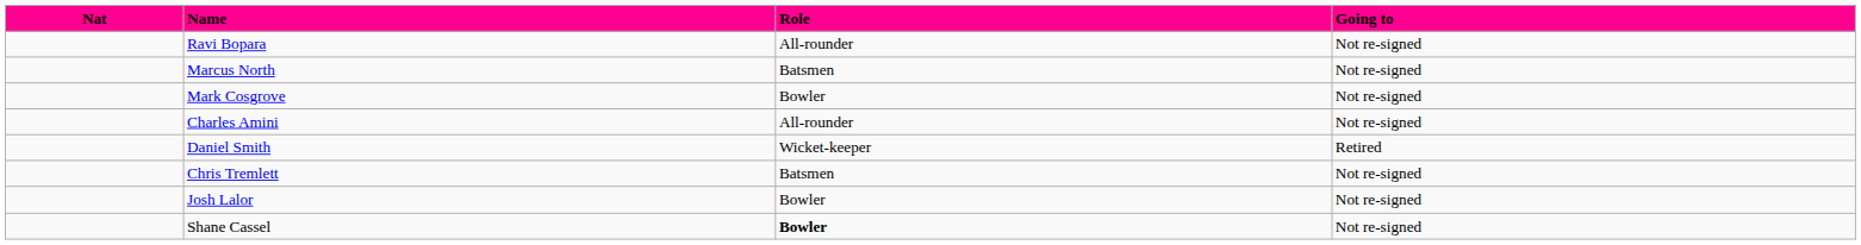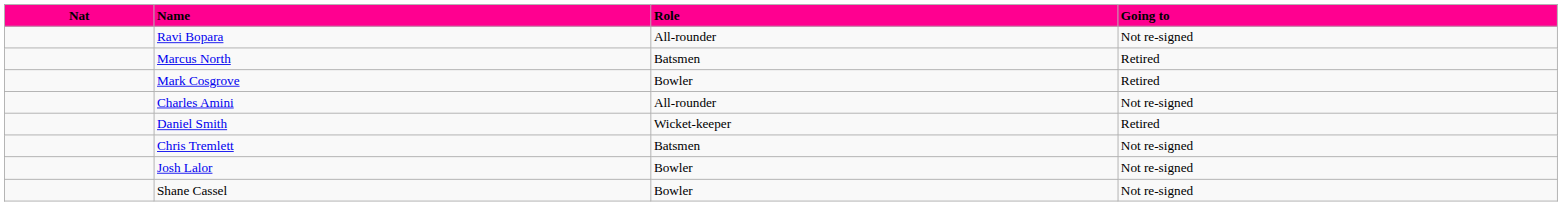Marcus North | Going to: Not re-signed -> Retired
Mark Cosgrove | Going to: Not re-signed -> Retired
Shane Cassel | Role: bold -> normal
